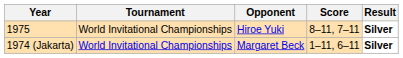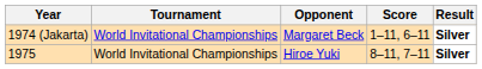rows swapped: 1974 (Jakarta) <-> 1975
